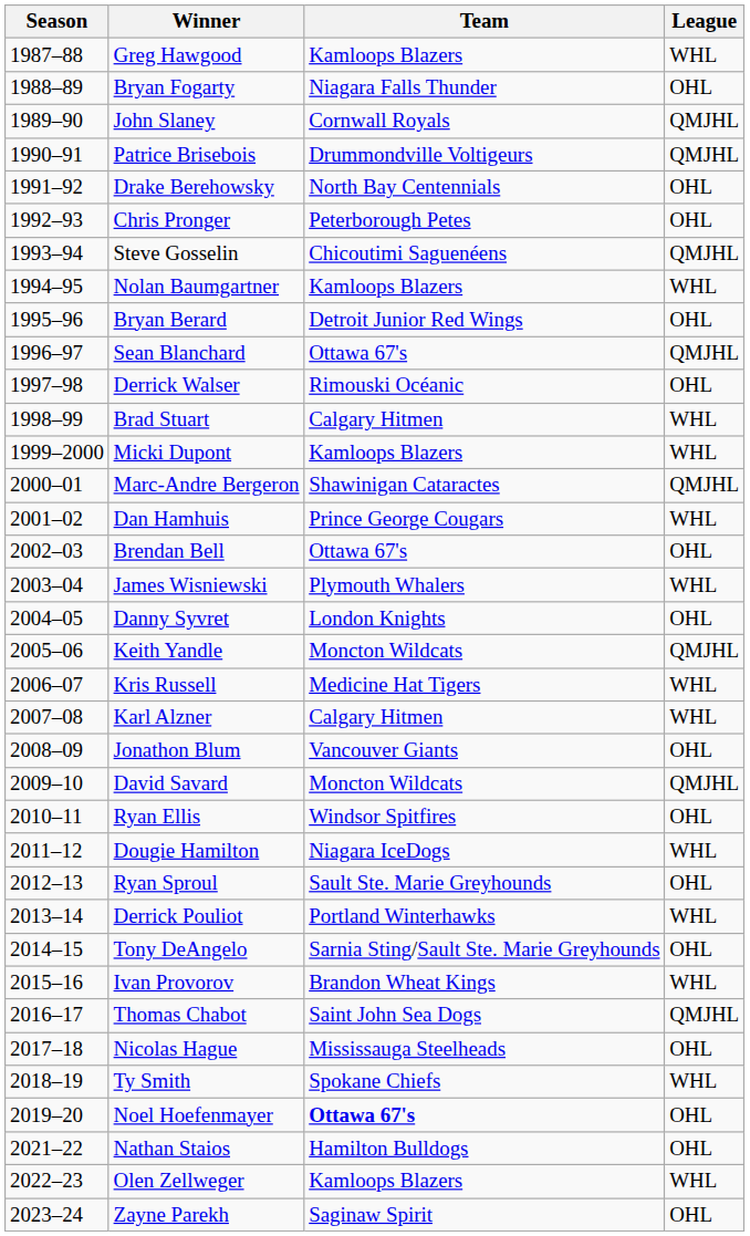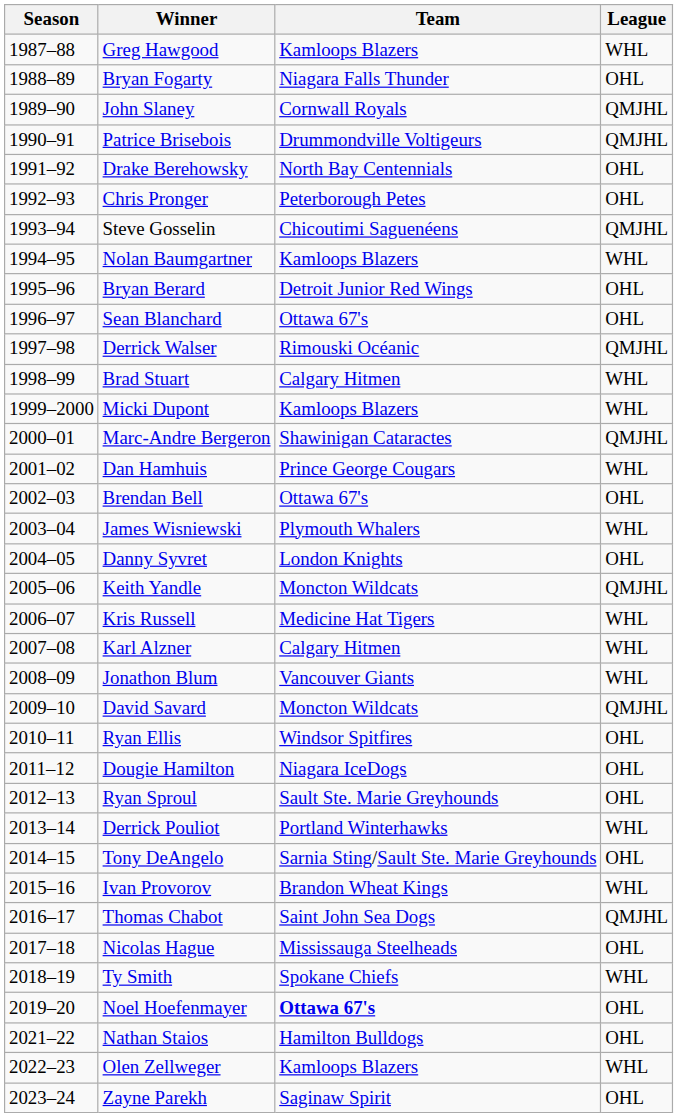Sean Blanchard | League: QMJHL -> OHL
Derrick Walser | League: OHL -> QMJHL
Jonathon Blum | League: OHL -> WHL
Dougie Hamilton | League: WHL -> OHL
